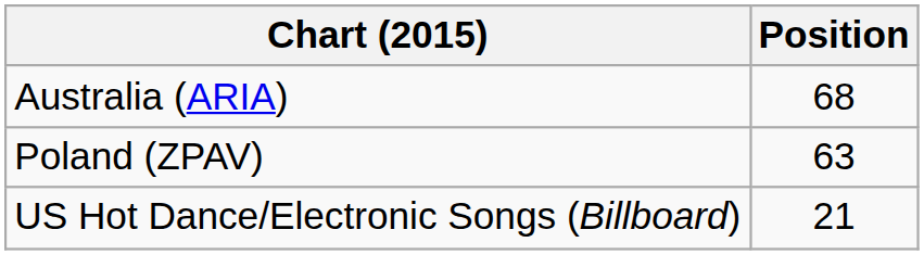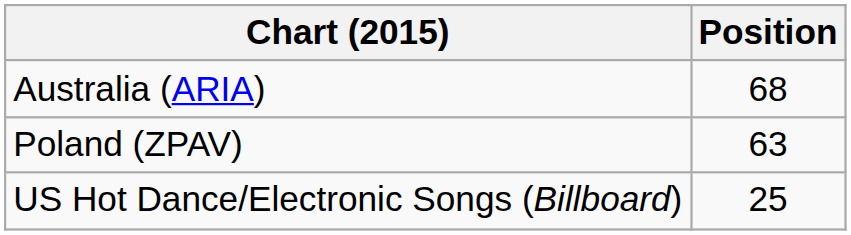US Hot Dance/Electronic Songs (Billboard) | Position: 21 -> 25
